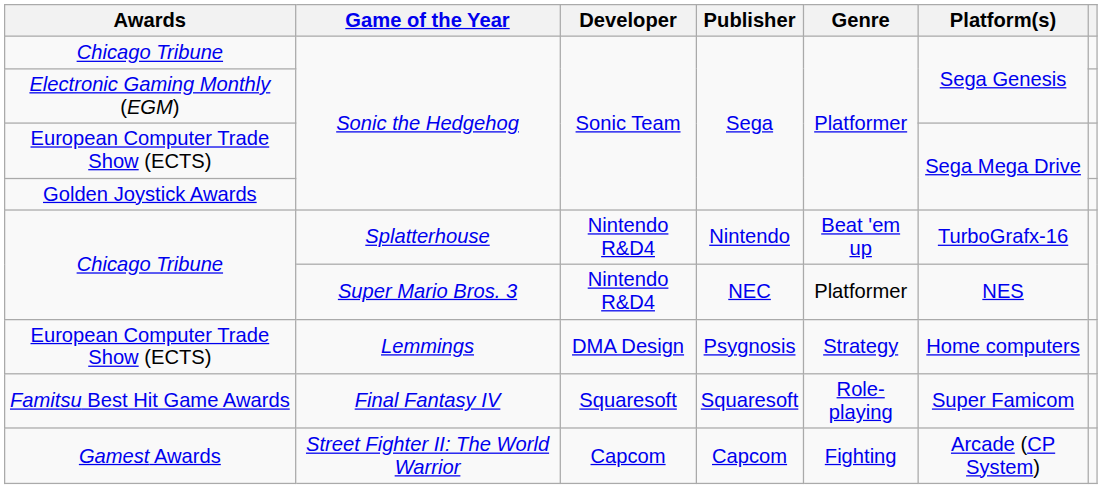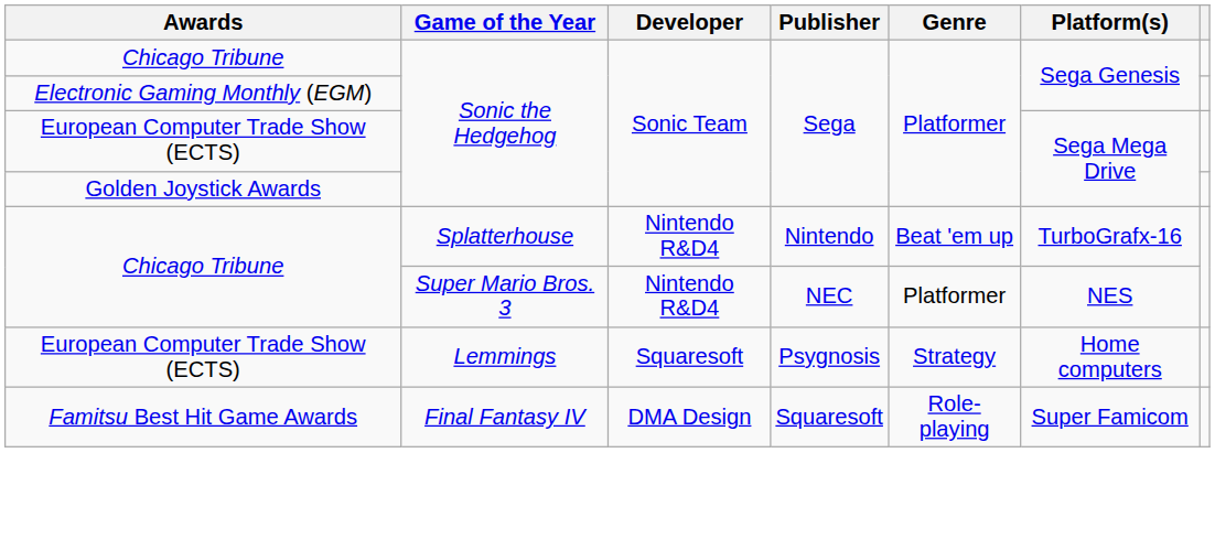European Computer Trade Show (ECTS) / Lemmings | Developer: DMA Design -> Squaresoft
Famitsu Best Hit Game Awards | Developer: Squaresoft -> DMA Design
- row: Gamest Awards | Street Fighter II: The World Warrior | Capcom | Capcom | Fighting | Arcade (CP System)
